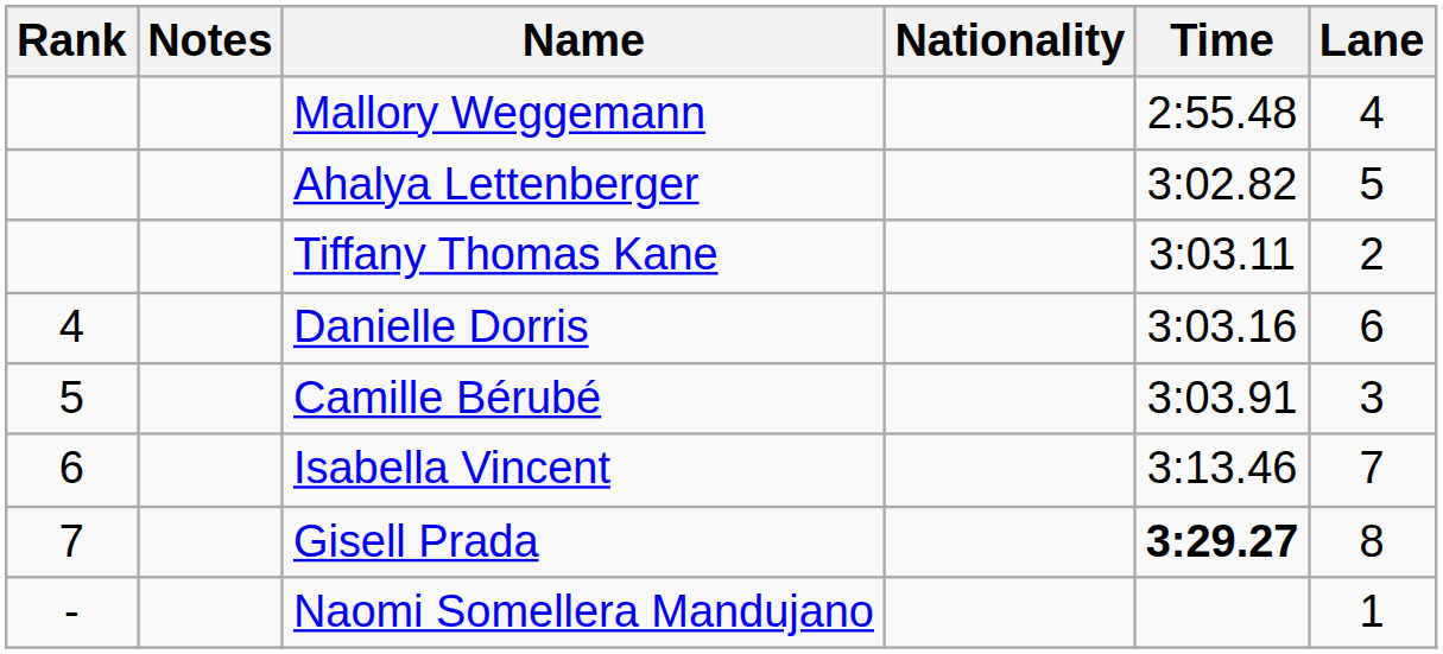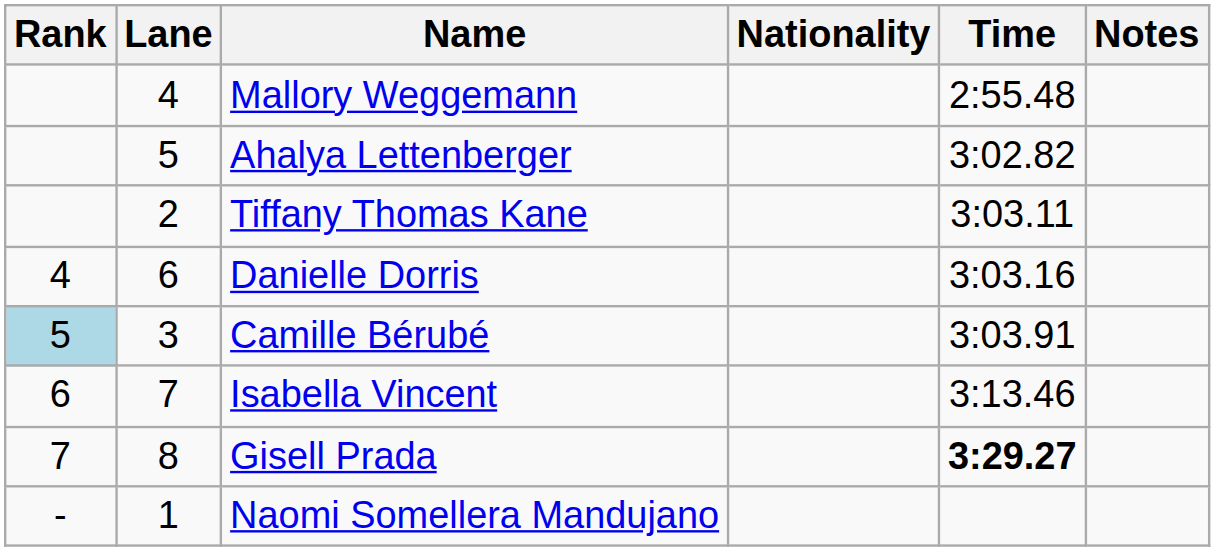columns swapped: Lane <-> Notes
Camille Bérubé | Rank: no background -> lightblue background
